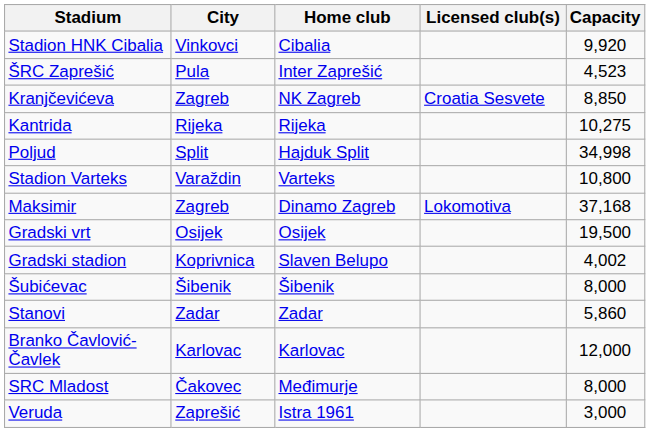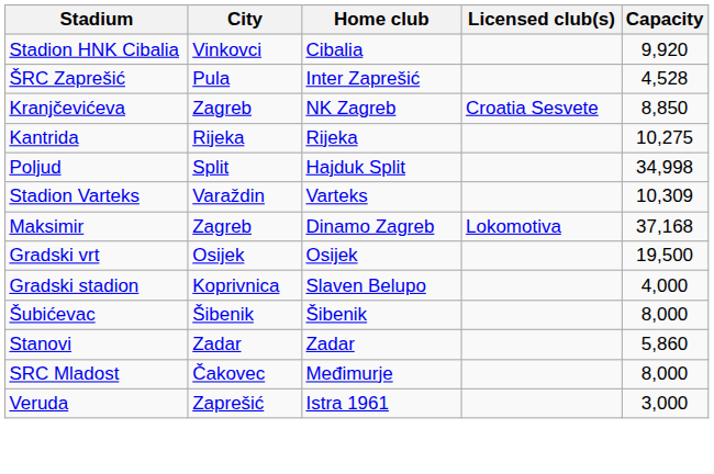ŠRC Zaprešić | Capacity: 4,523 -> 4,528
Stadion Varteks | Capacity: 10,800 -> 10,309
Gradski stadion | Capacity: 4,002 -> 4,000
- row: Branko Čavlović-Čavlek | Karlovac | Karlovac | 12,000
